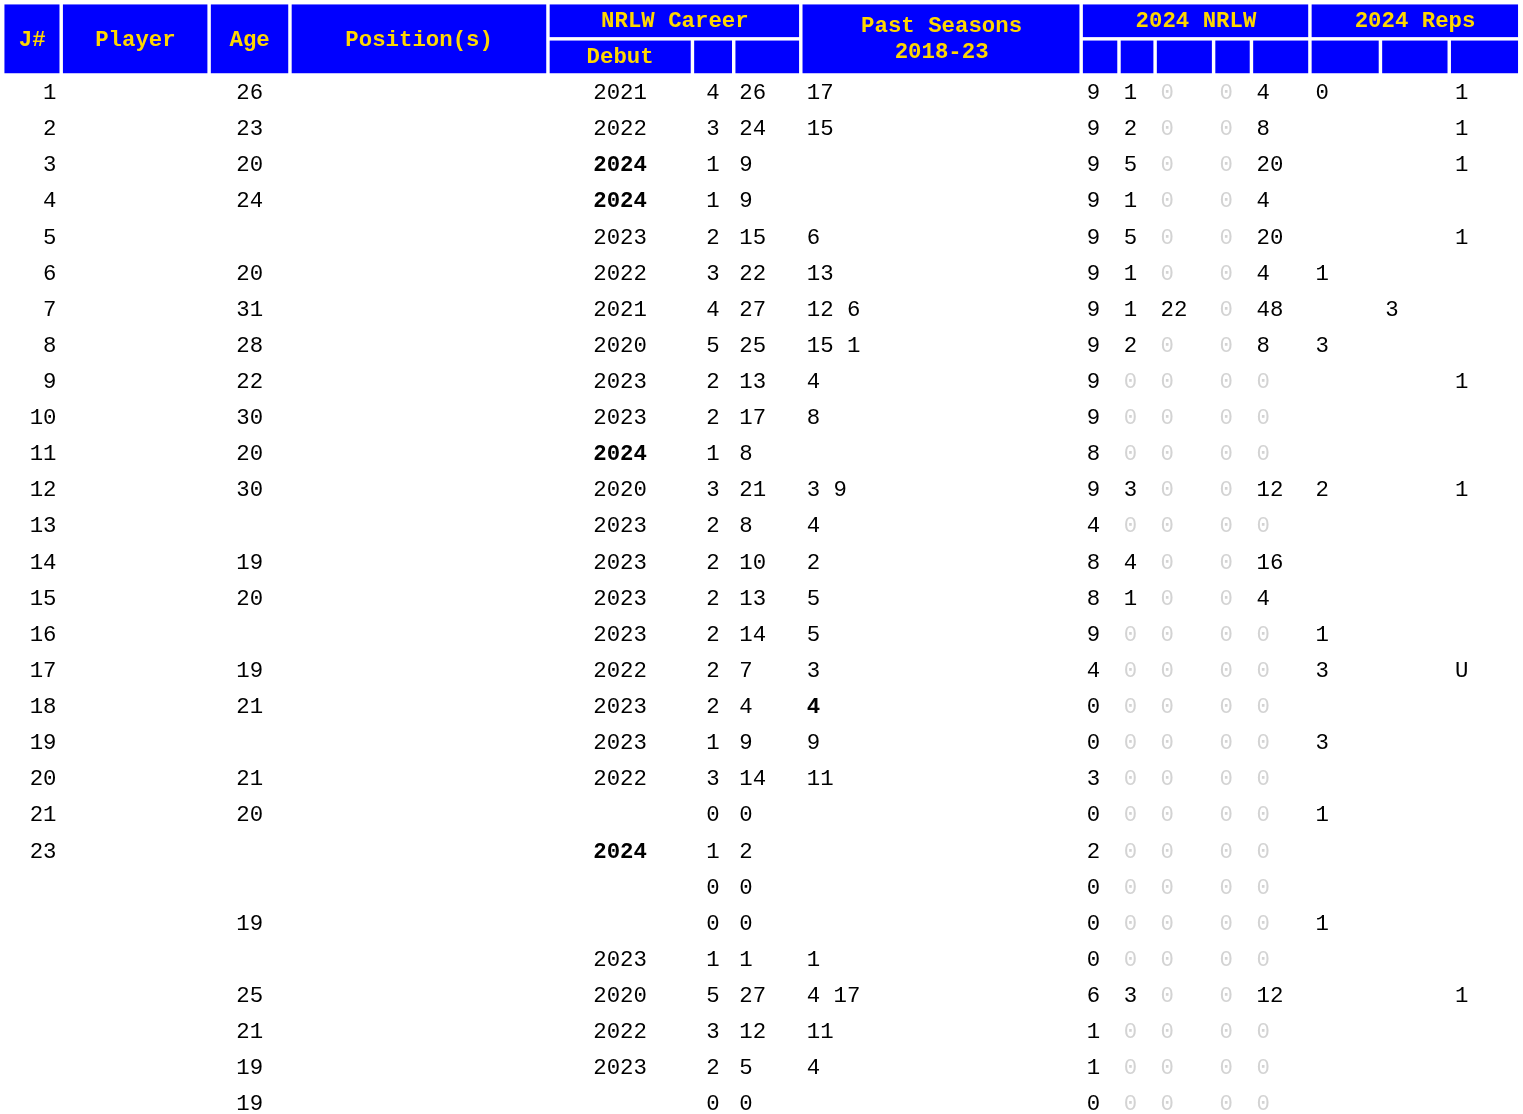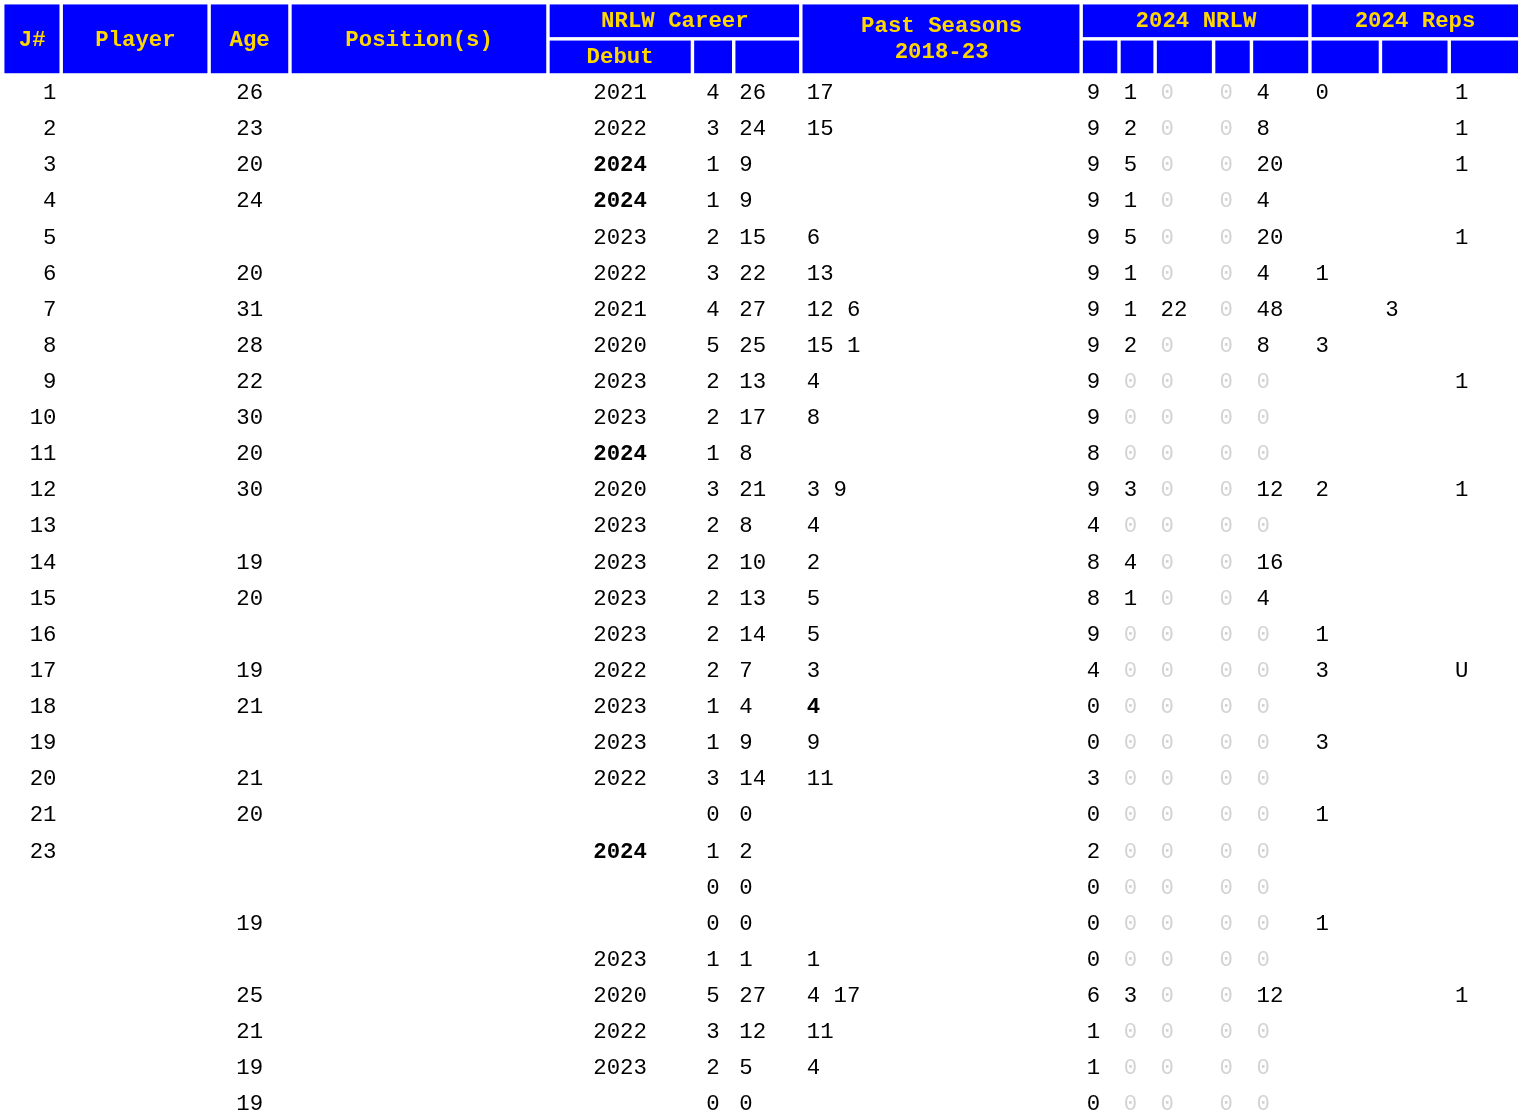18 | column 6: 2 -> 1
